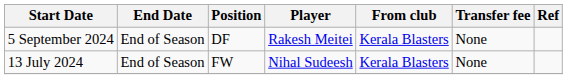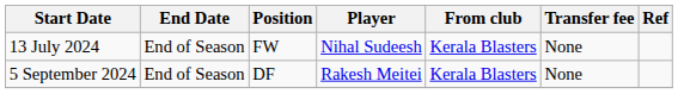rows swapped: 13 July 2024 <-> 5 September 2024
